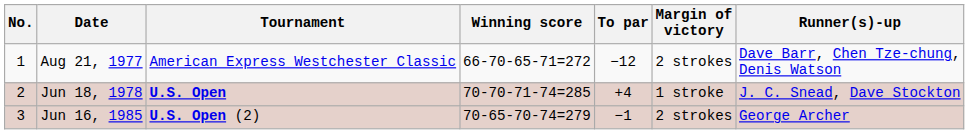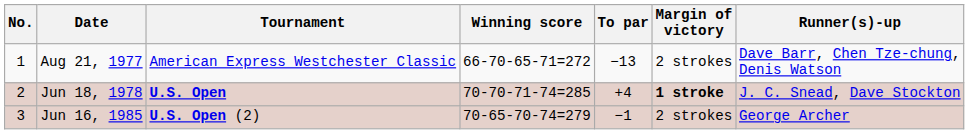Aug 21, 1977 | To par: −12 -> −13
Jun 18, 1978 | Margin of victory: normal -> bold
